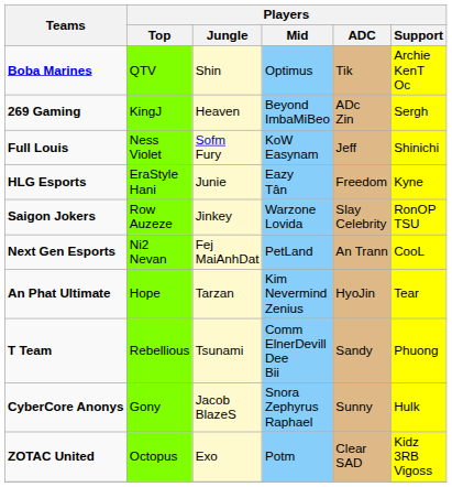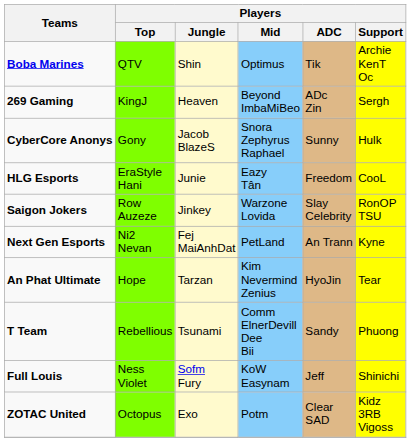rows swapped: Full Louis <-> CyberCore Anonys
HLG Esports | Players / Support: Kyne -> CooL
Next Gen Esports | Players / Support: CooL -> Kyne
